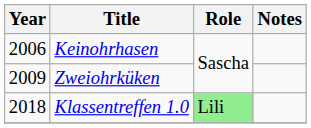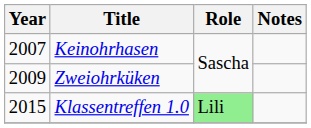Keinohrhasen | Year: 2006 -> 2007
Klassentreffen 1.0 | Year: 2018 -> 2015
